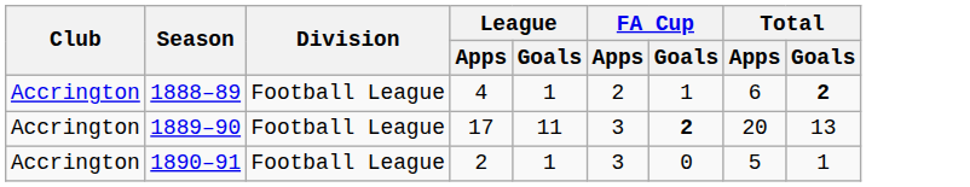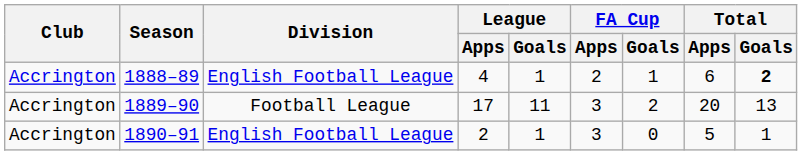1888–89 | Division: Football League -> English Football League
1889–90 | FA Cup / Goals: bold -> normal
1890–91 | Division: Football League -> English Football League
